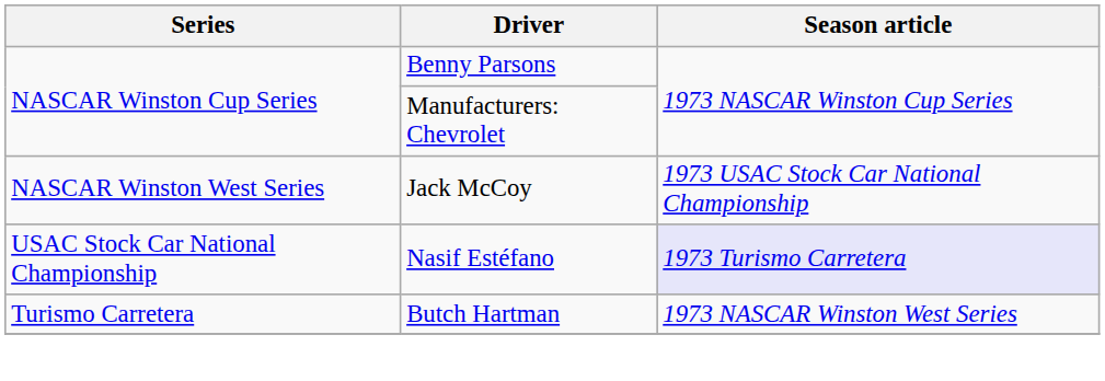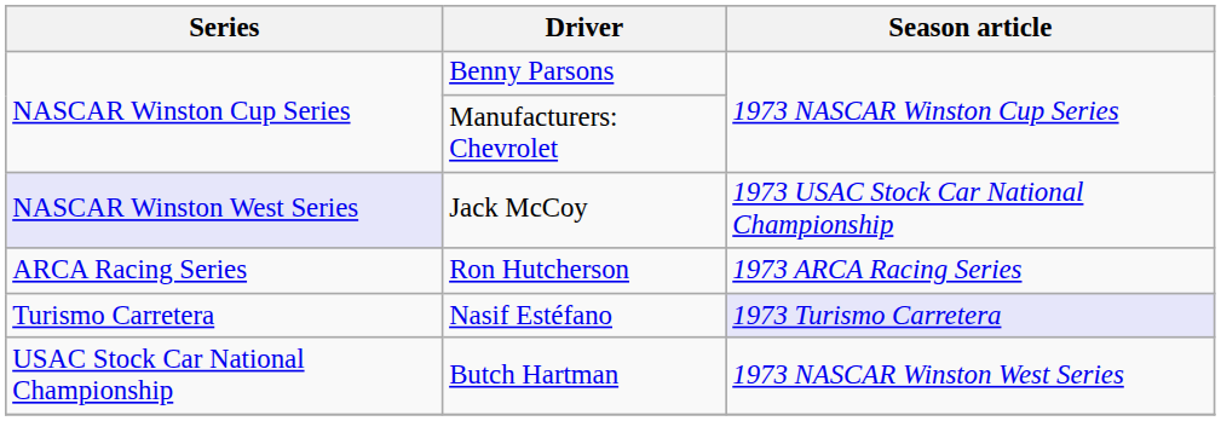Jack McCoy | Series: no background -> lavender background
+ row: ARCA Racing Series | Ron Hutcherson | 1973 ARCA Racing Series
Nasif Estéfano | Series: USAC Stock Car National Championship -> Turismo Carretera
Butch Hartman | Series: Turismo Carretera -> USAC Stock Car National Championship
